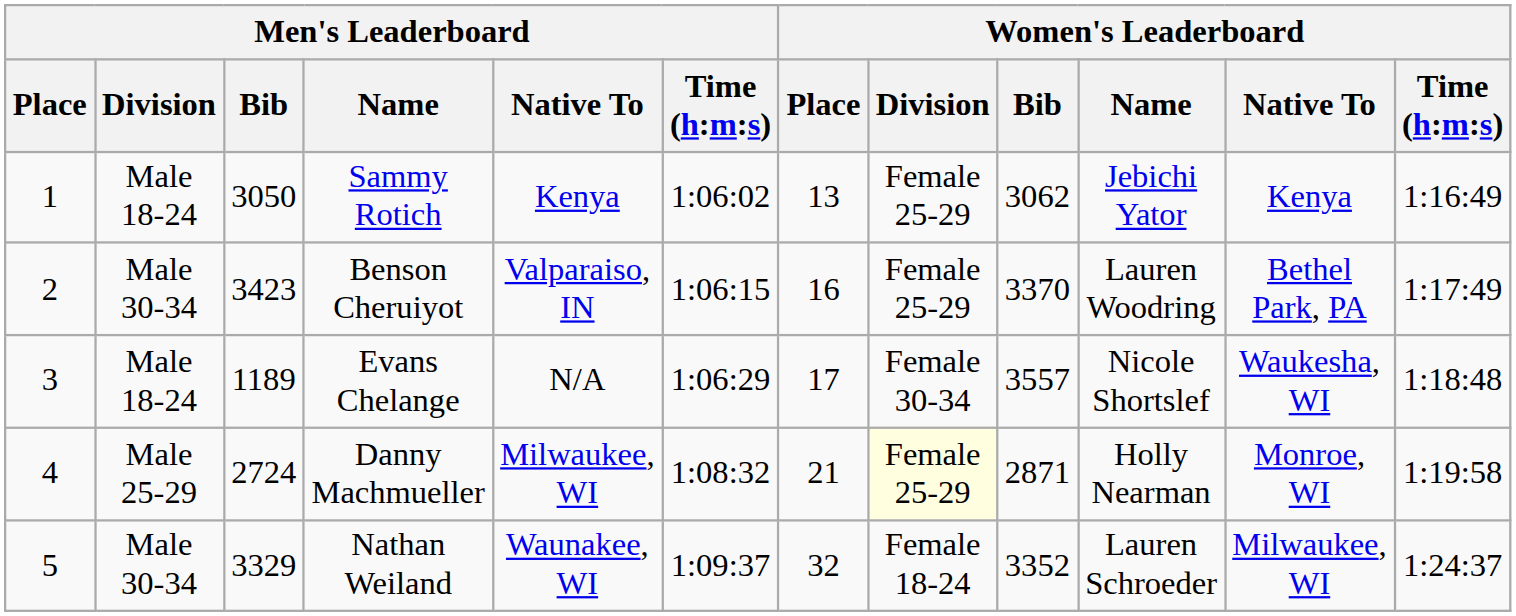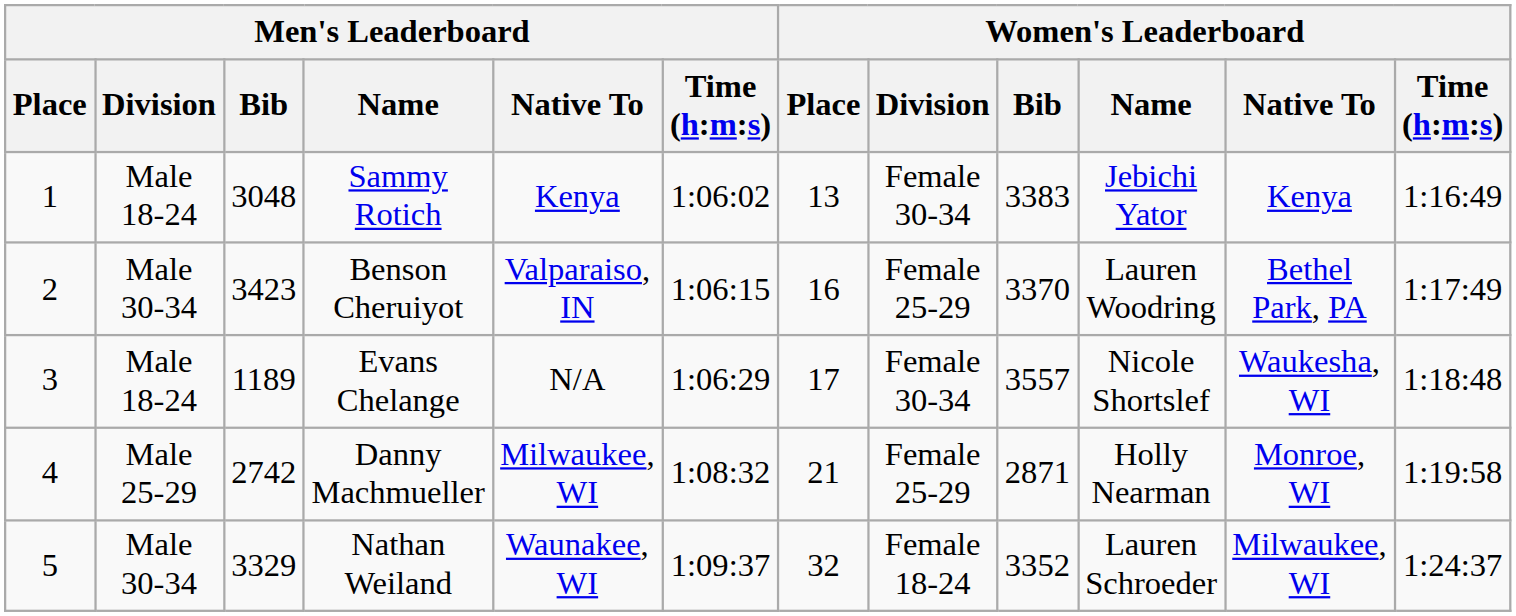Sammy Rotich | Men's Leaderboard / Bib: 3050 -> 3048
Sammy Rotich | Women's Leaderboard / Division: Female 25-29 -> Female 30-34
Sammy Rotich | Women's Leaderboard / Bib: 3062 -> 3383
Danny Machmueller | Men's Leaderboard / Bib: 2724 -> 2742
Danny Machmueller | Women's Leaderboard / Division: lightyellow background -> no background
